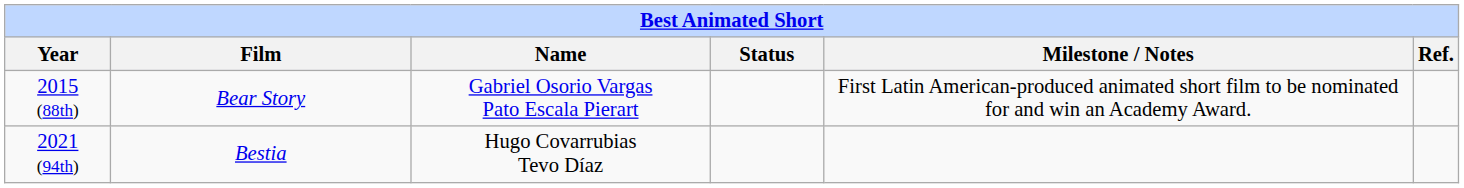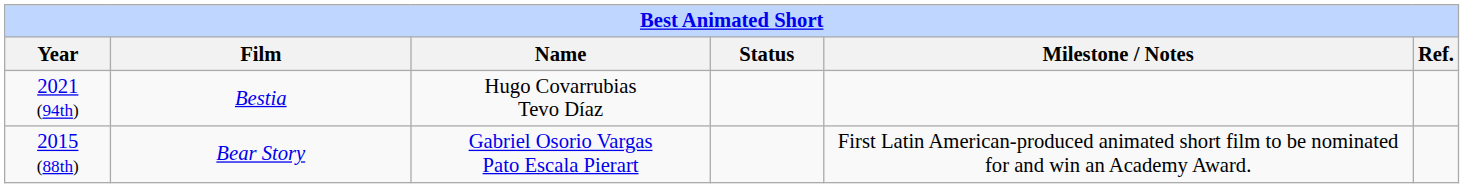rows swapped: 2015 (88th) <-> 2021 (94th)
